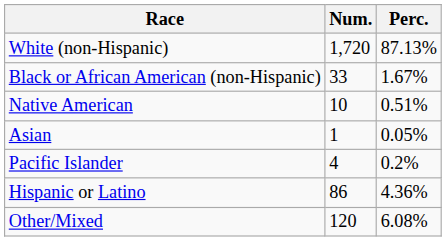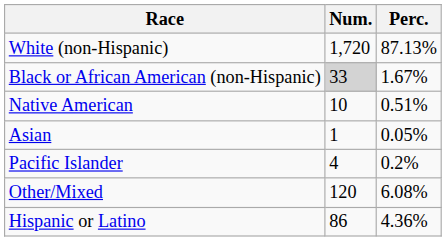Black or African American (non-Hispanic) | Num.: no background -> lightgrey background
rows swapped: Other/Mixed <-> Hispanic or Latino
